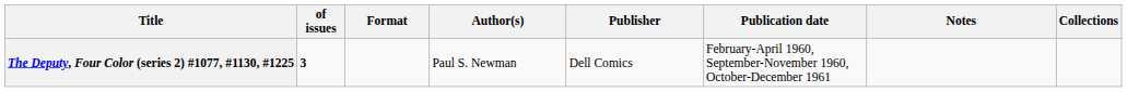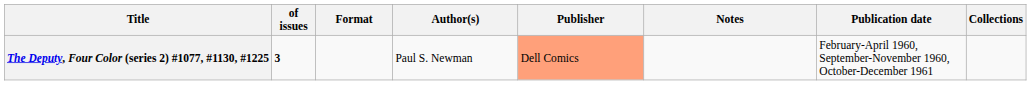columns swapped: Publication date <-> Notes
The Deputy, Four Color (series 2) #1077, #1130, #1225 | Publisher: no background -> lightsalmon background
